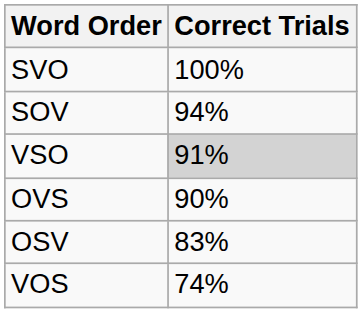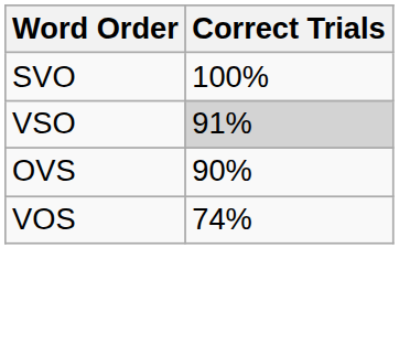- row: SOV | 94%
- row: OSV | 83%
